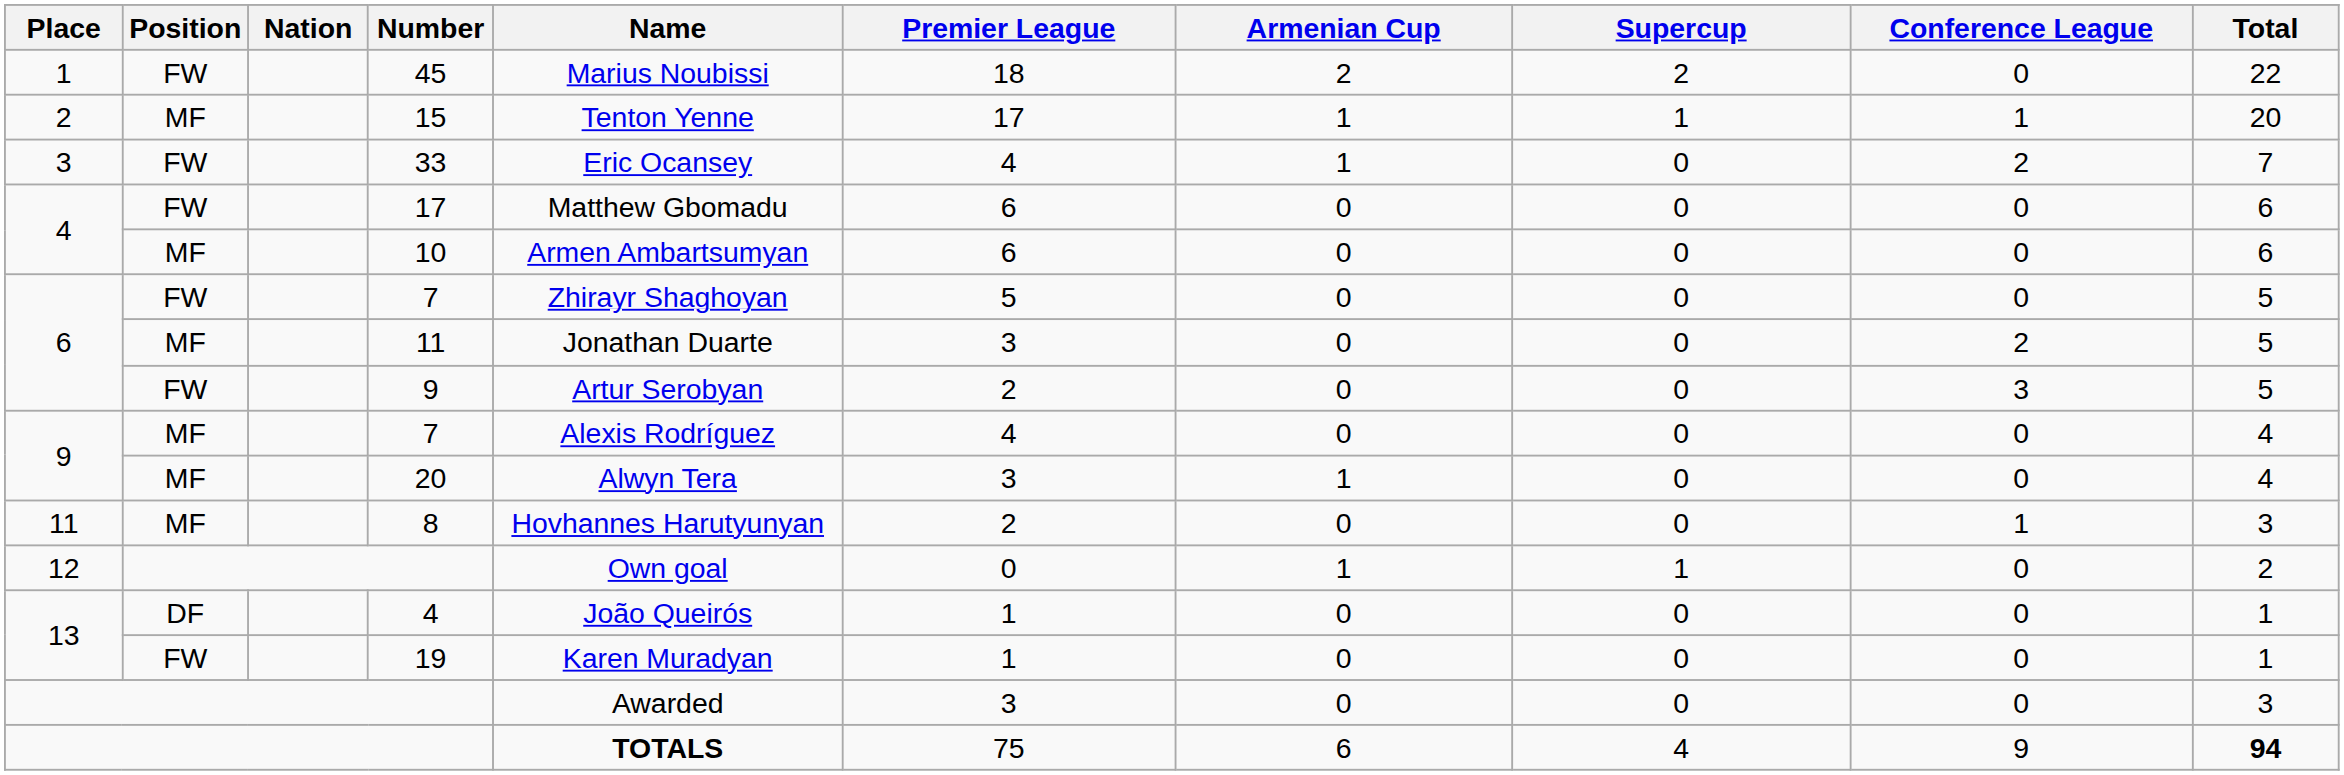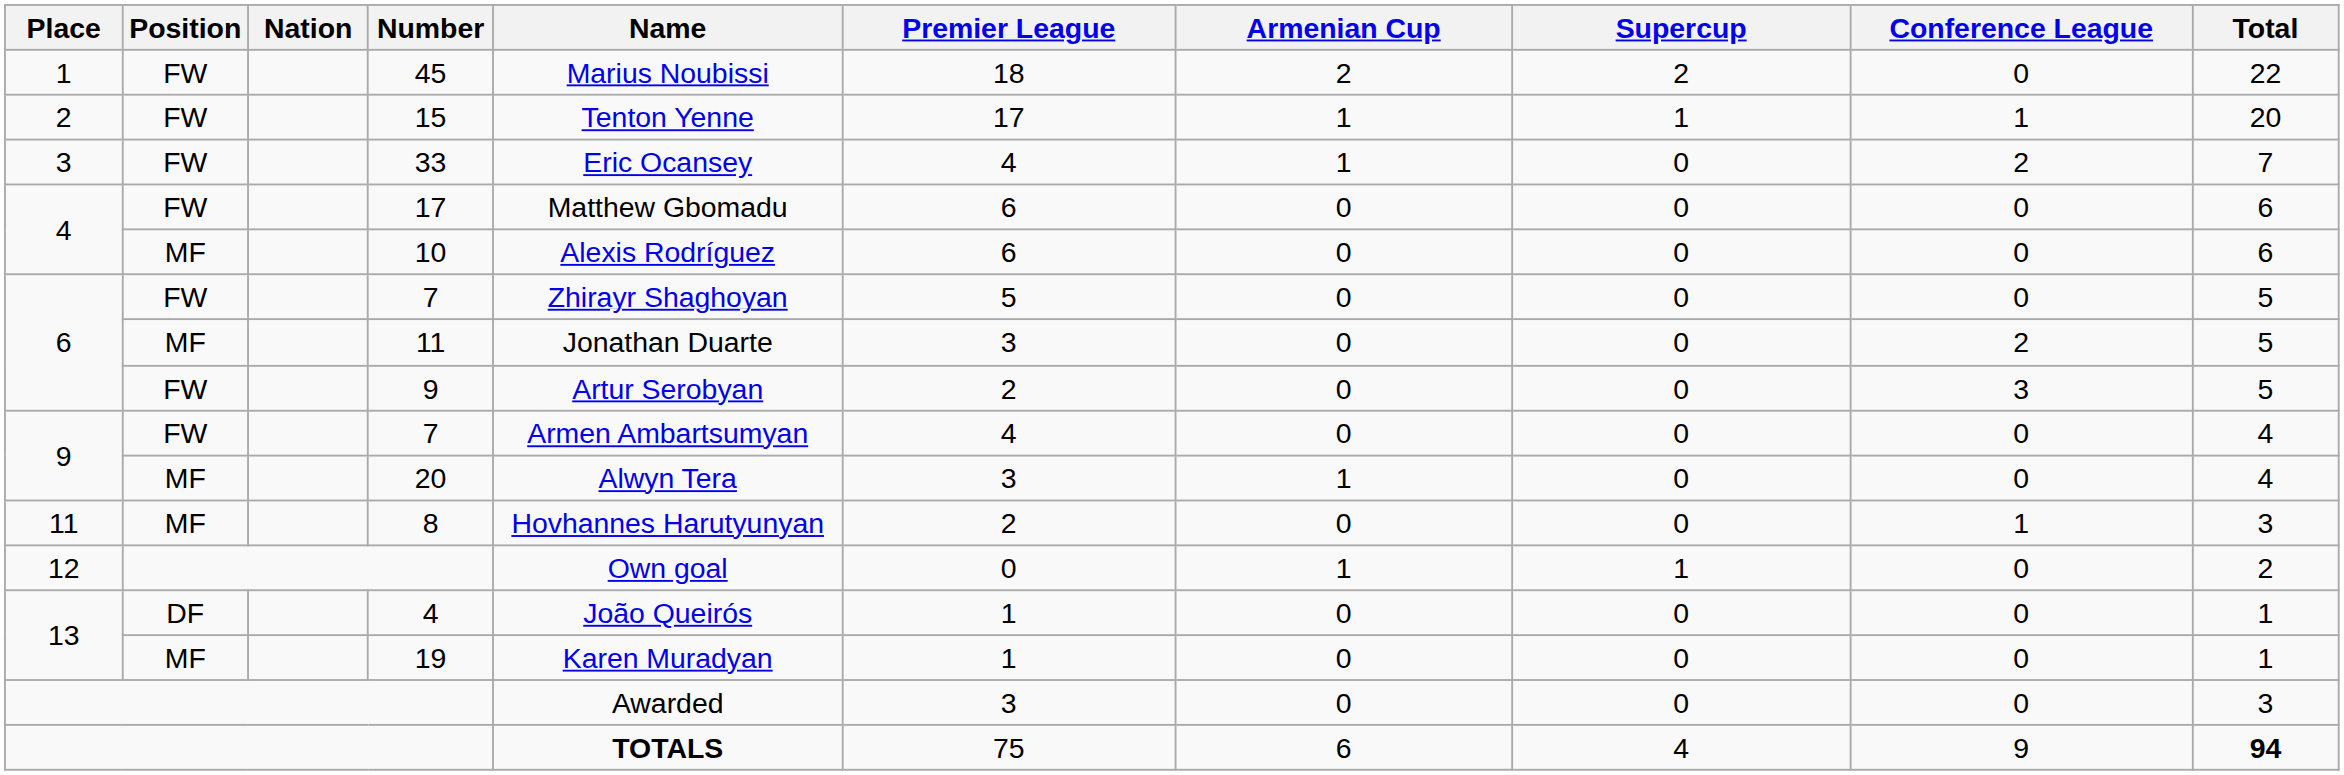15 | Position: MF -> FW
10 | Name: Armen Ambartsumyan -> Alexis Rodríguez
9 / 7 | Position: MF -> FW
9 / 7 | Name: Alexis Rodríguez -> Armen Ambartsumyan
19 | Position: FW -> MF
